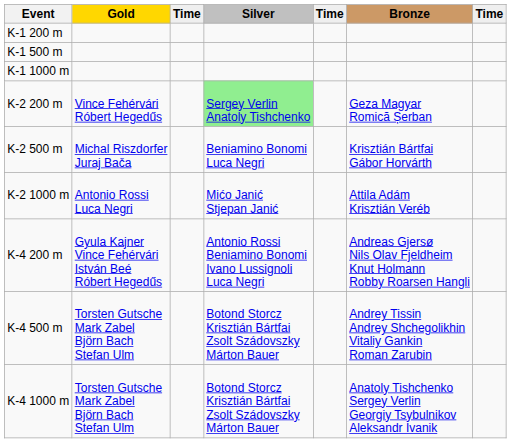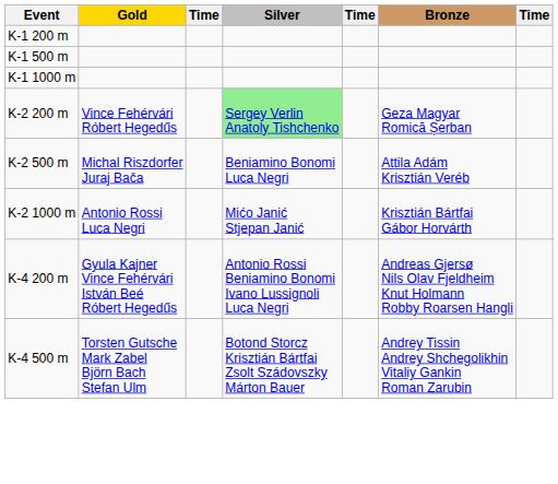K-2 500 m | Bronze: Krisztián Bártfai Gábor Horvárth -> Attila Adám Krisztián Veréb
K-2 1000 m | Bronze: Attila Adám Krisztián Veréb -> Krisztián Bártfai Gábor Horvárth
- row: K-4 1000 m | Torsten Gutsche Mark Zabel Björn Bach Stefan Ulm | Botond Storcz Krisztián Bártfai Zsolt Szádovszky Márton Bauer | Anatoly Tishchenko Sergey Verlin Georgiy Tsybulnikov Aleksandr Ivanik
